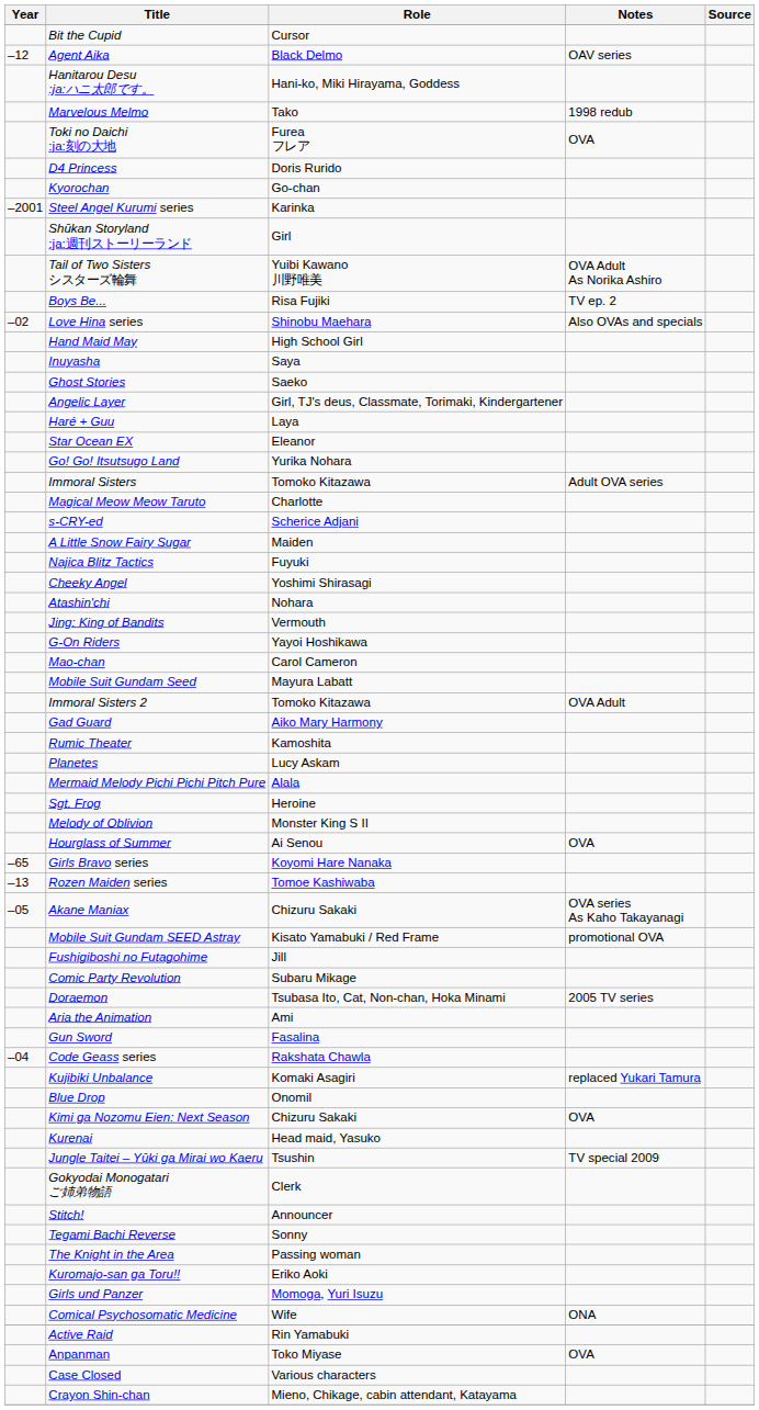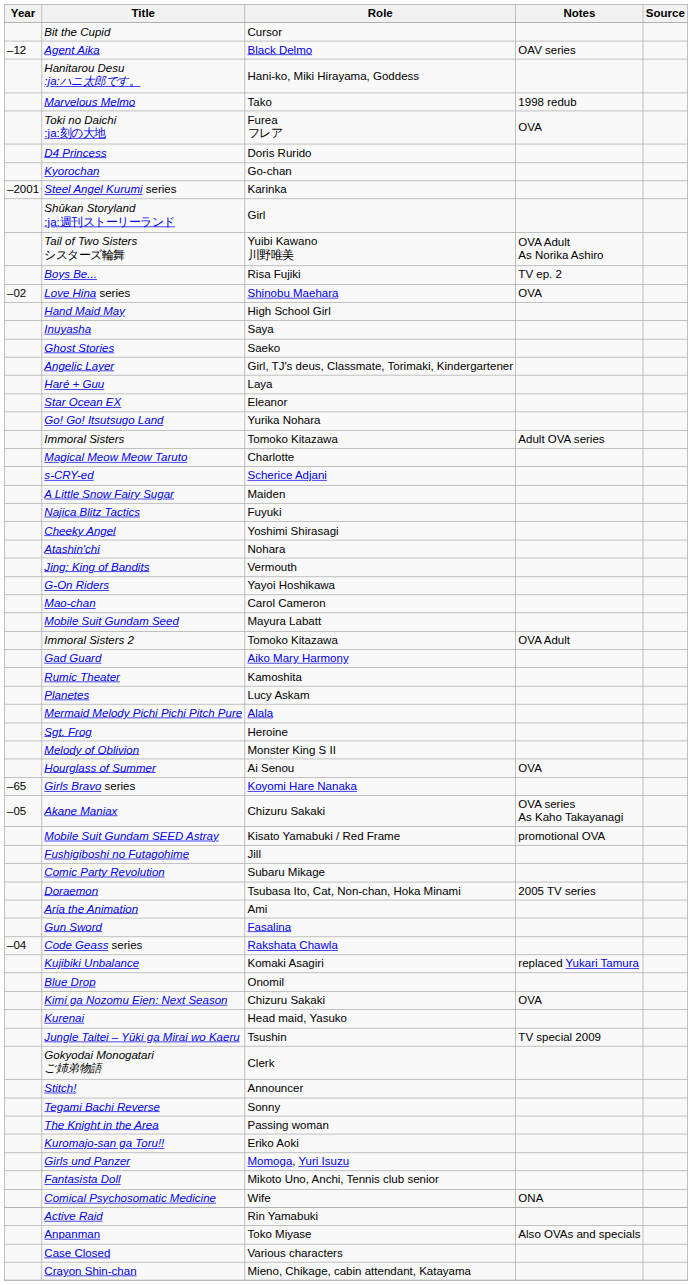Love Hina series | Notes: Also OVAs and specials -> OVA
- row: –13 | Rozen Maiden series | Tomoe Kashiwaba
+ row: Fantasista Doll | Mikoto Uno, Anchi, Tennis club senior
Anpanman | Notes: OVA -> Also OVAs and specials
